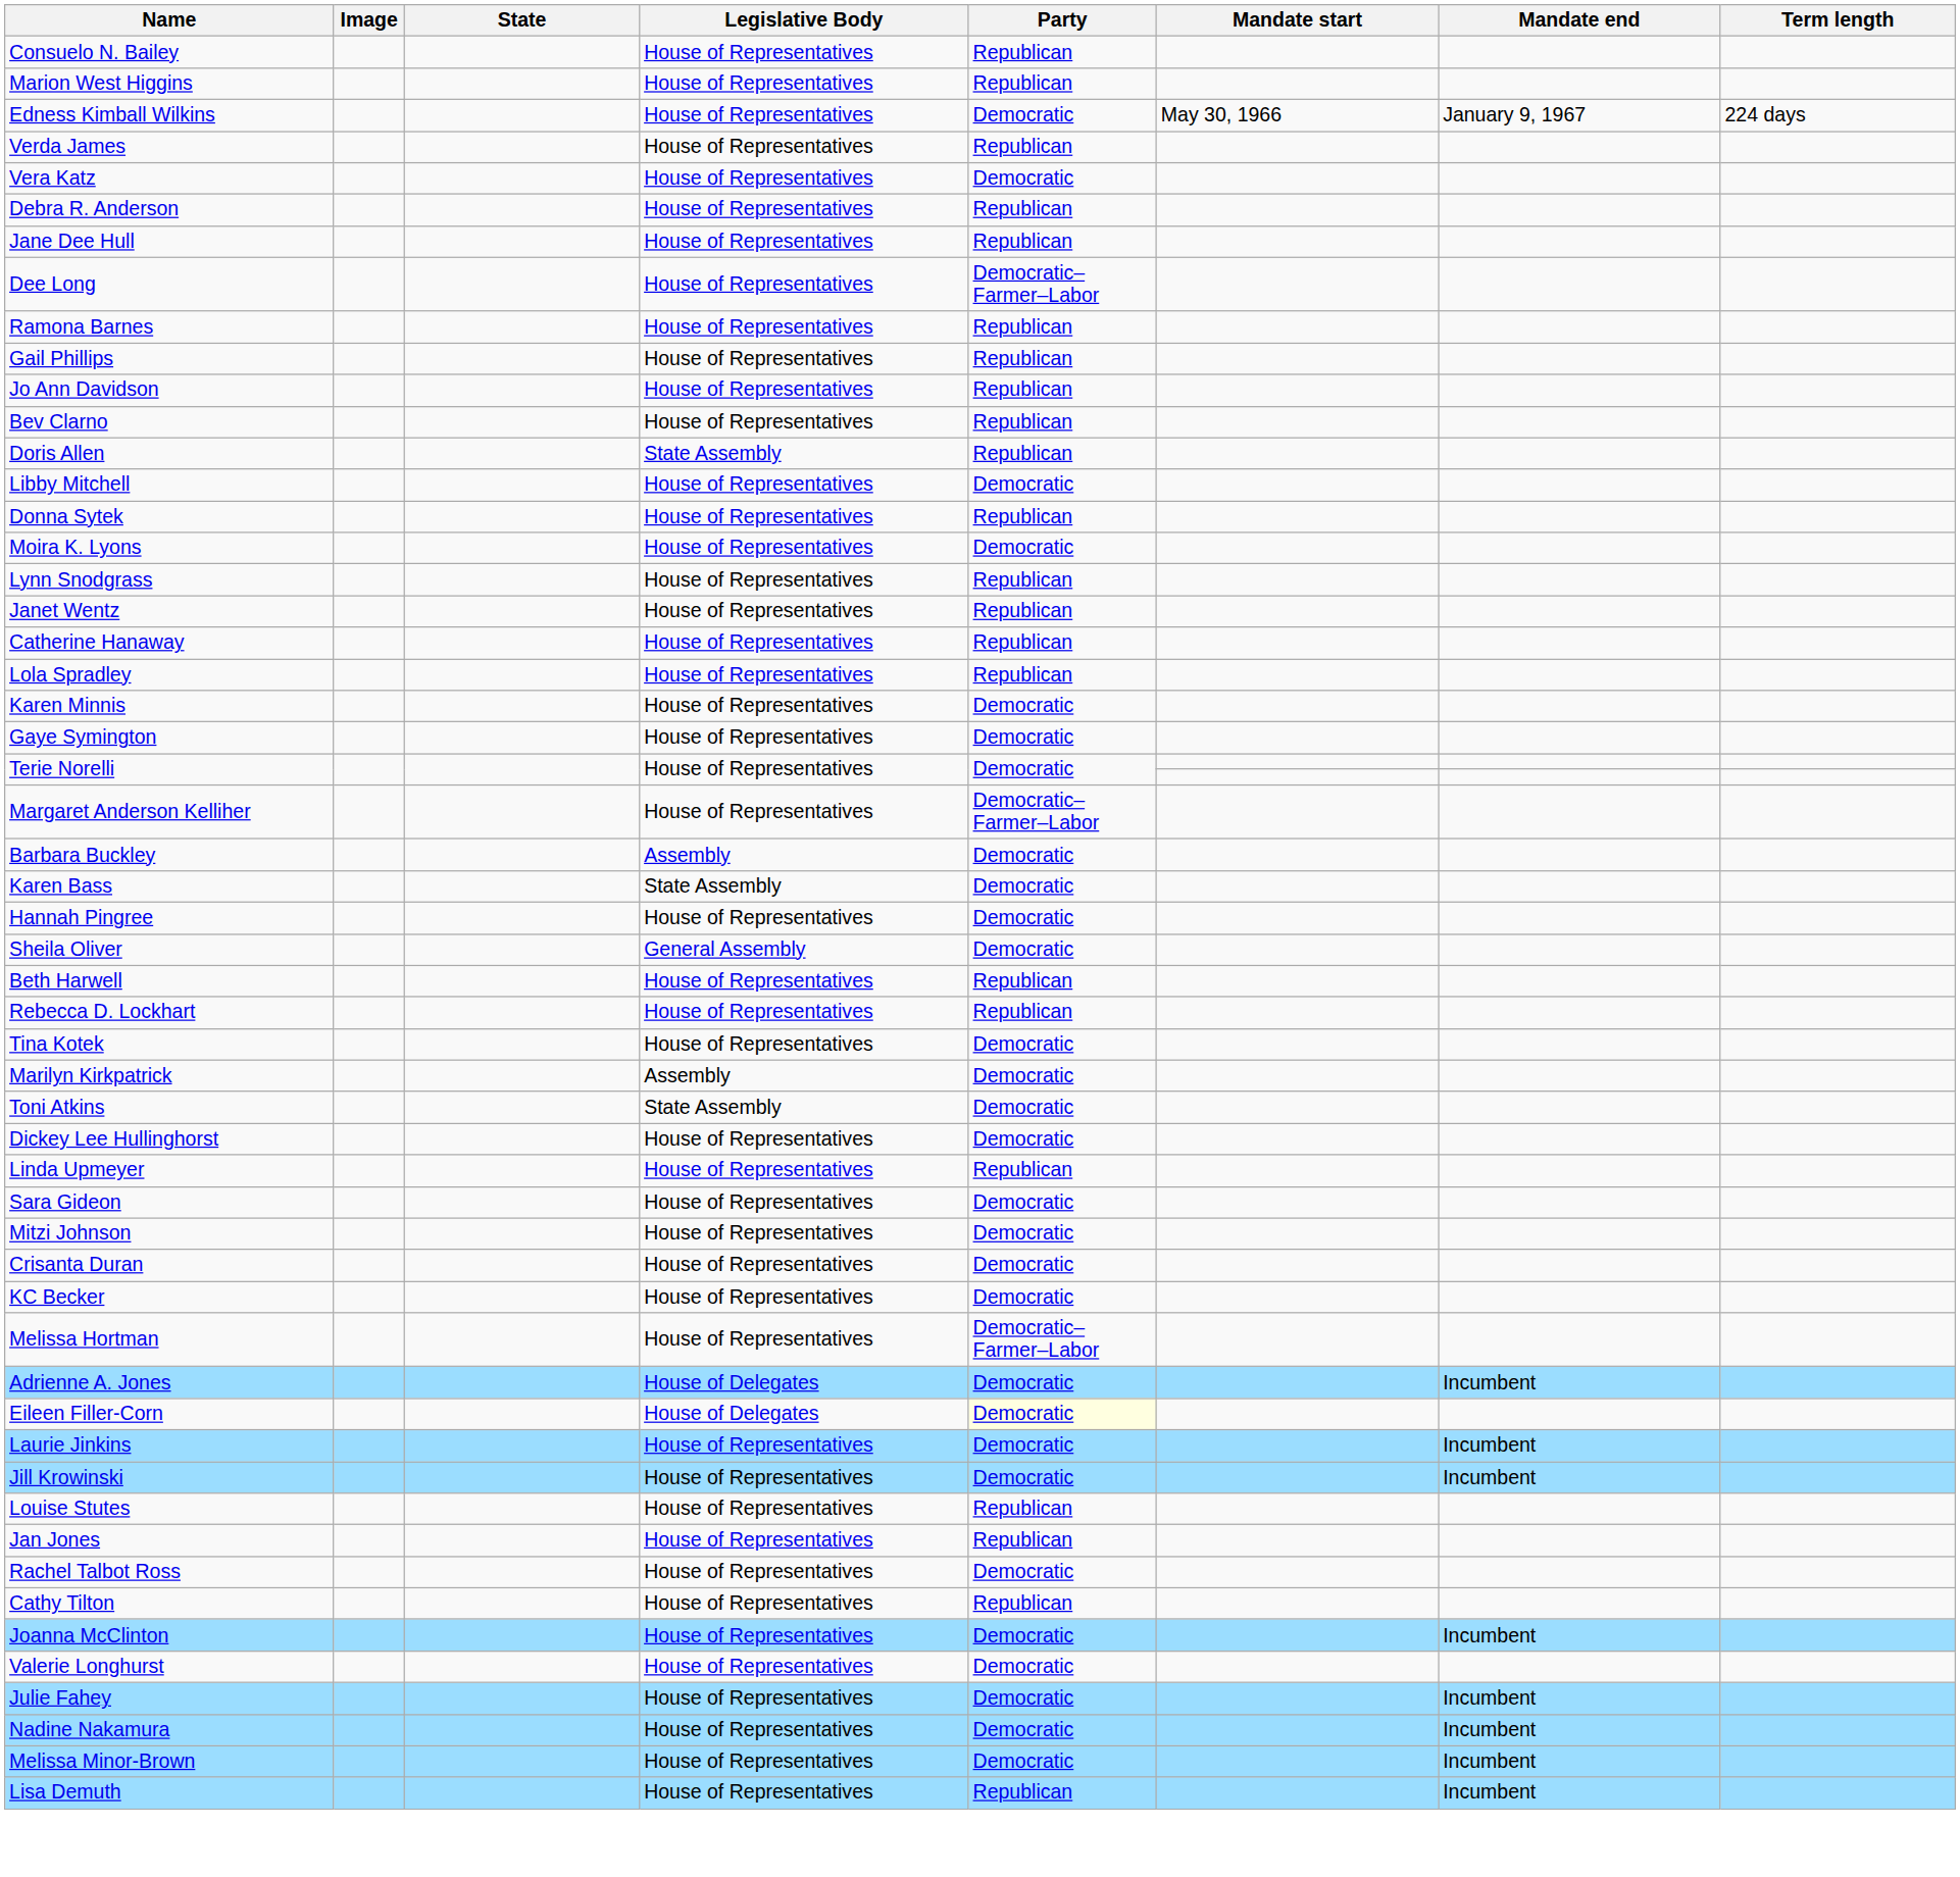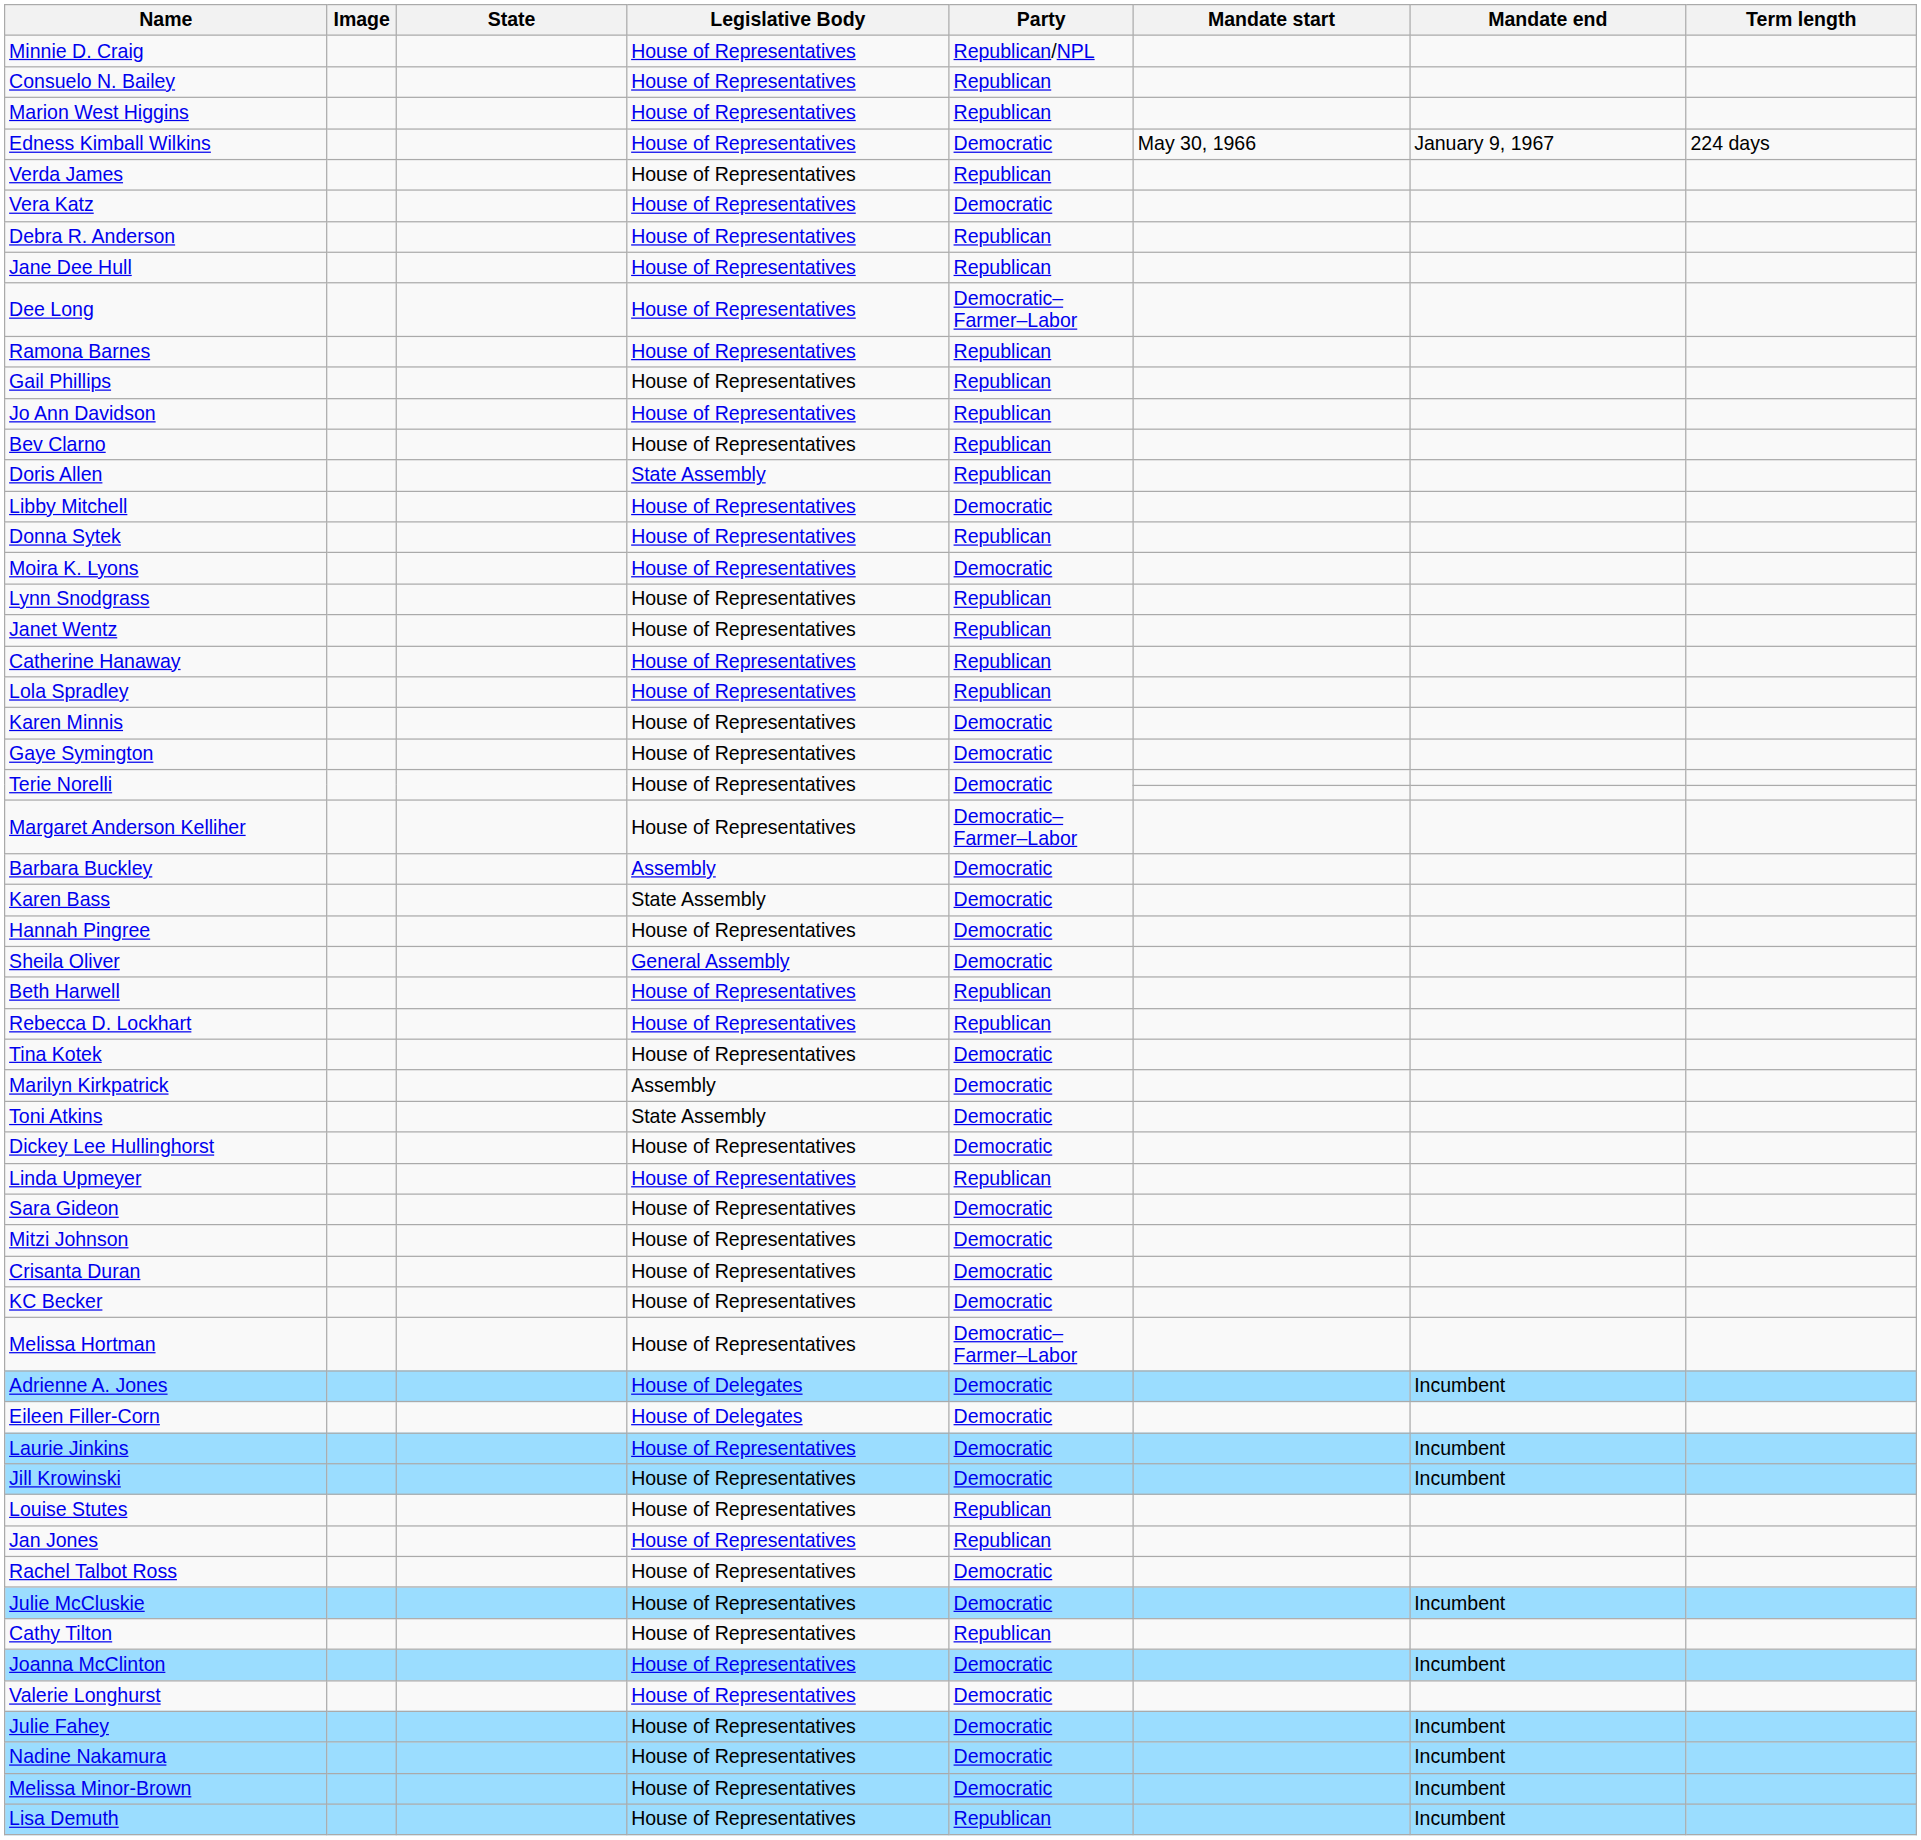+ row: Minnie D. Craig | House of Representatives | Republican/NPL
Eileen Filler-Corn | Party: lightyellow background -> no background
+ row: Julie McCluskie | House of Representatives | Democratic | Incumbent
